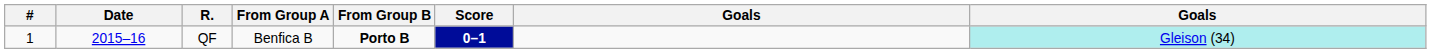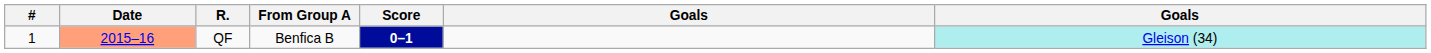- column: From Group B | Porto B
QF | Date: no background -> lightsalmon background
